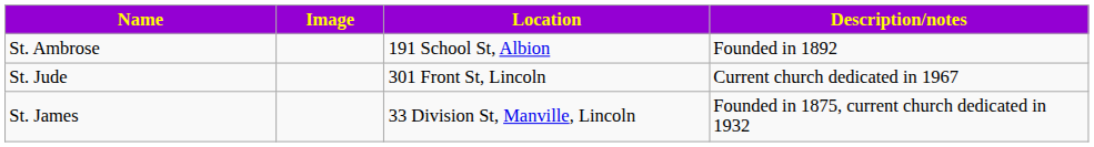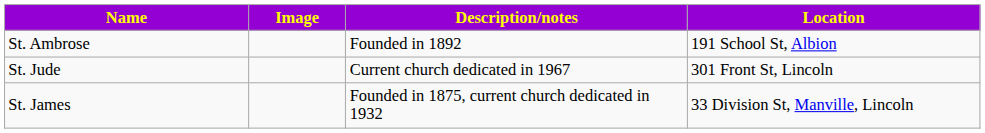columns swapped: Location <-> Description/notes
